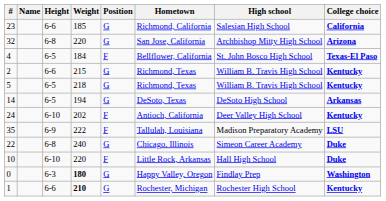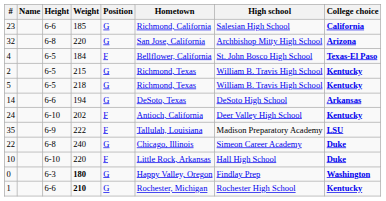2 | Height: 6-6 -> 6-5
14 | Height: 6-5 -> 6-6
